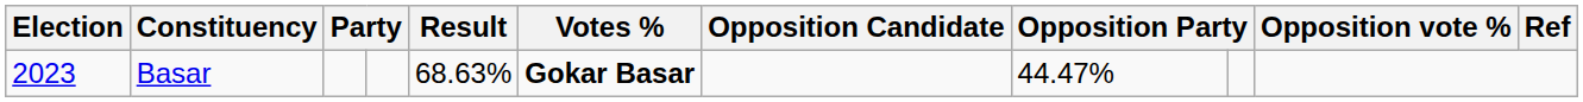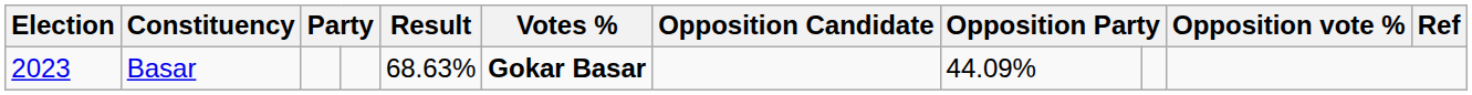Basar | column 8: 44.47% -> 44.09%
